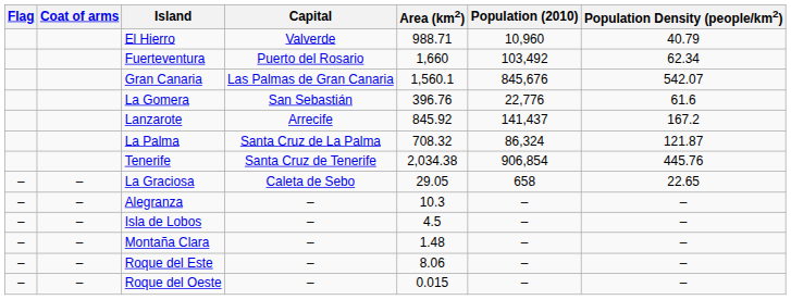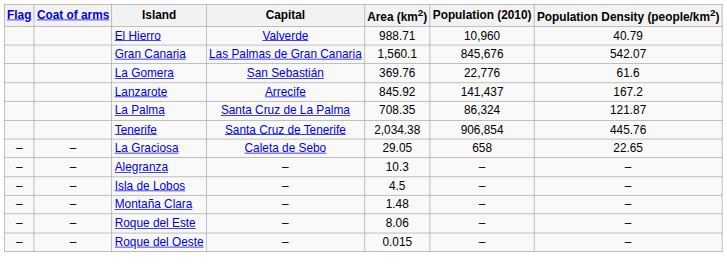- row: Fuerteventura | Puerto del Rosario | 1,660 | 103,492 | 62.34
La Gomera | Area (km2): 396.76 -> 369.76
La Palma | Area (km2): 708.32 -> 708.35
